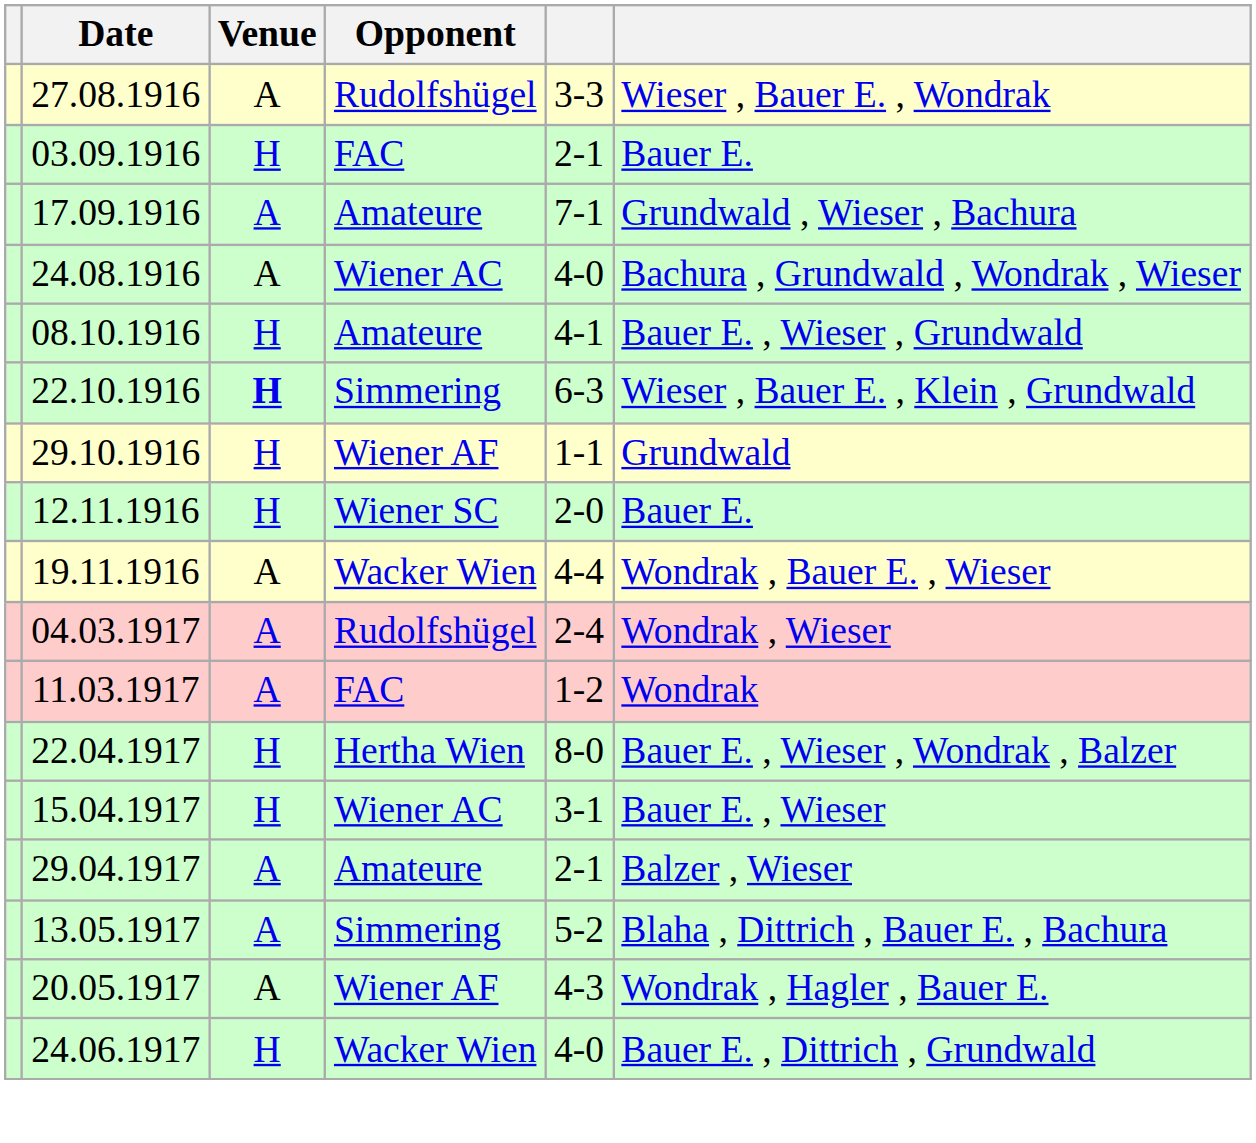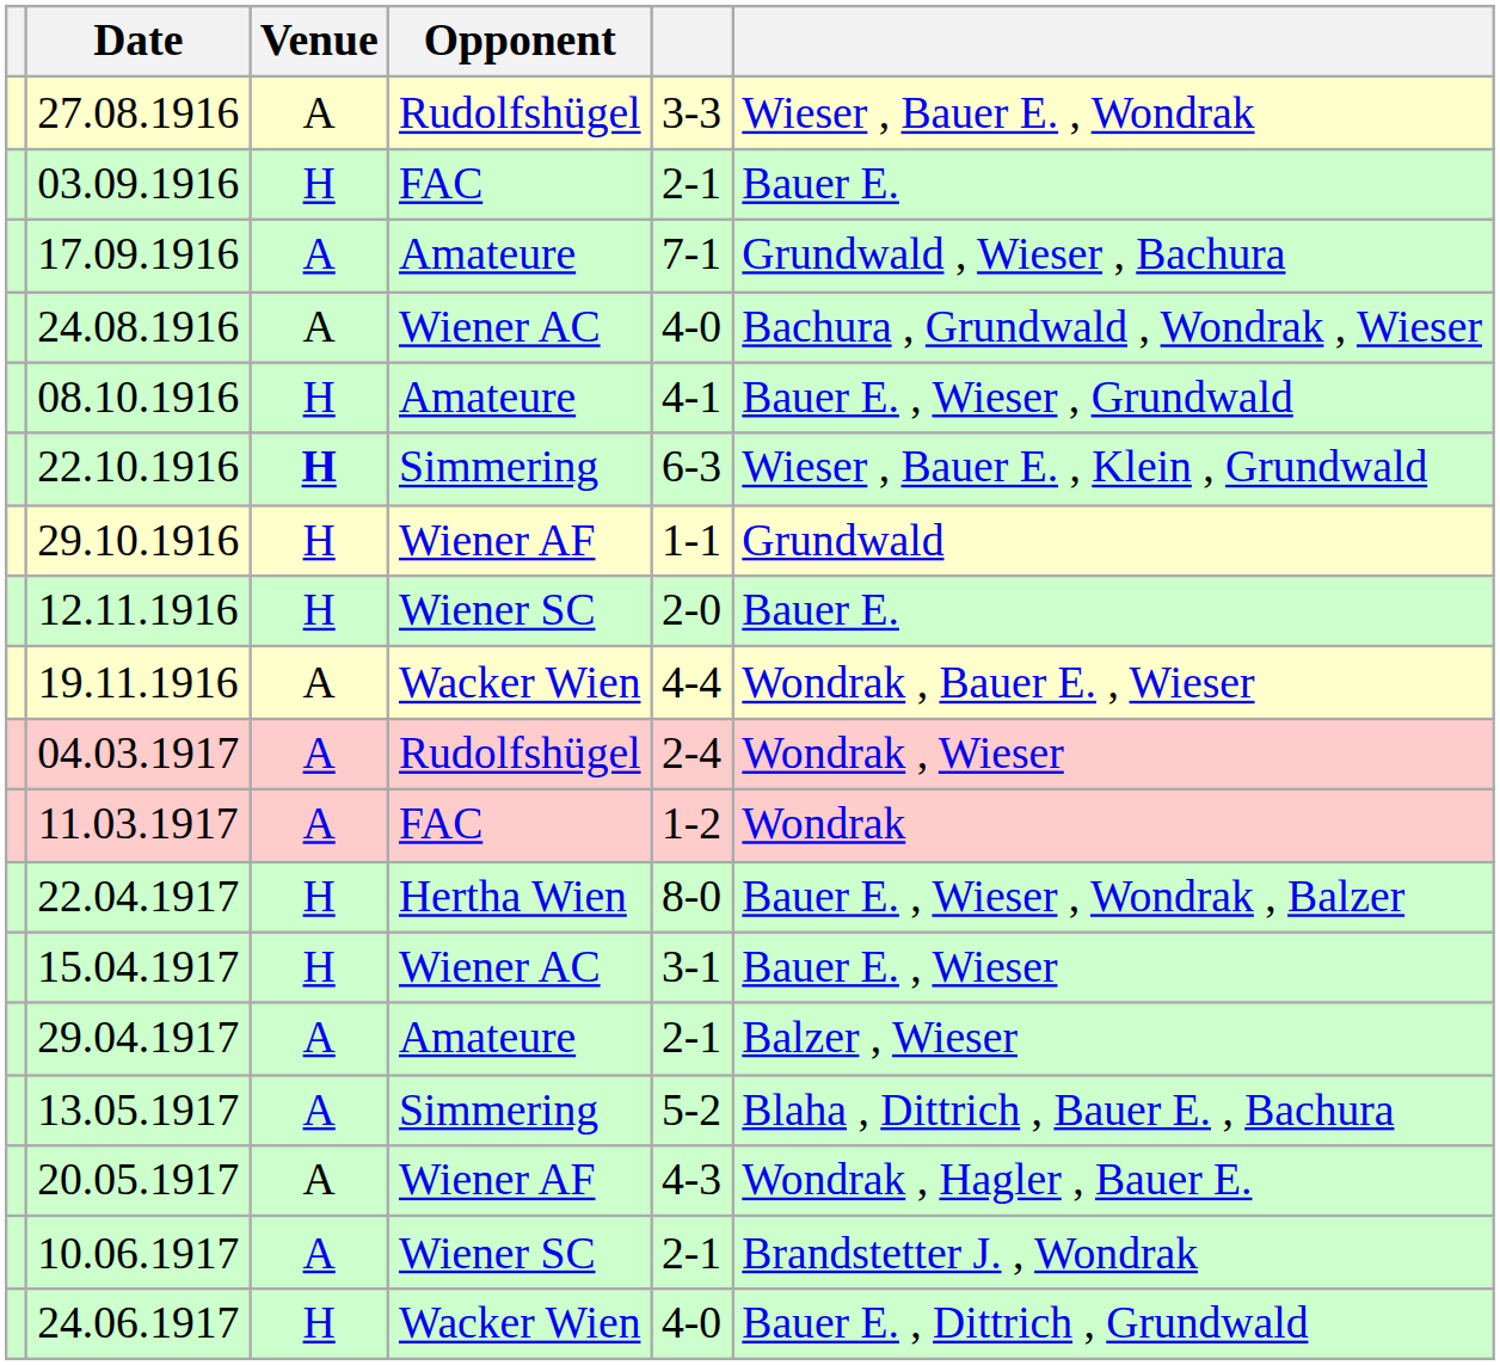+ row: 10.06.1917 | A | Wiener SC | 2-1 | Brandstetter J. , Wondrak
